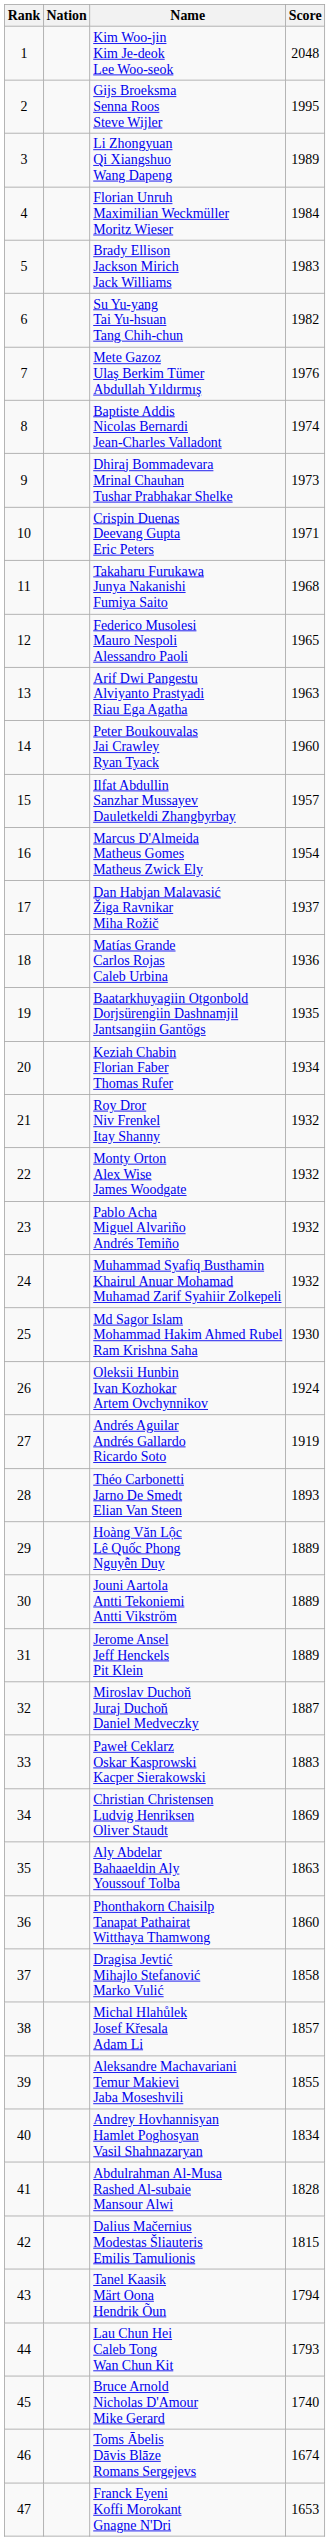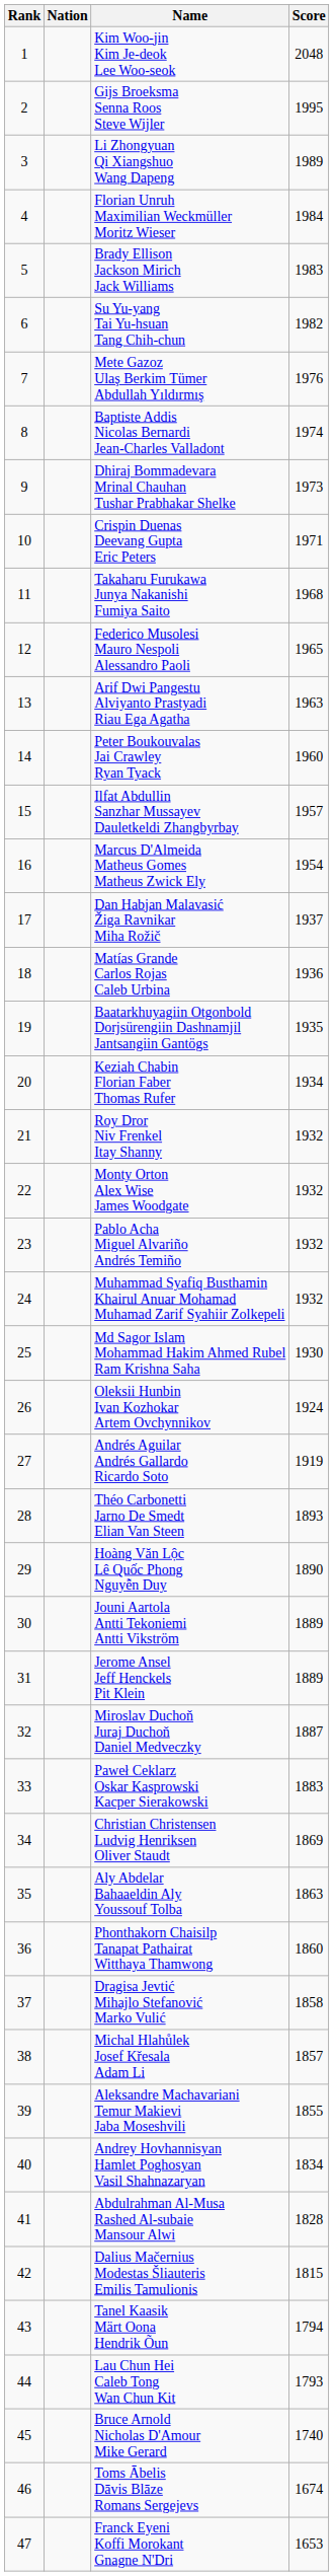Hoàng Văn Lộc Lê Quốc Phong Nguyễn Duy | Score: 1889 -> 1890
